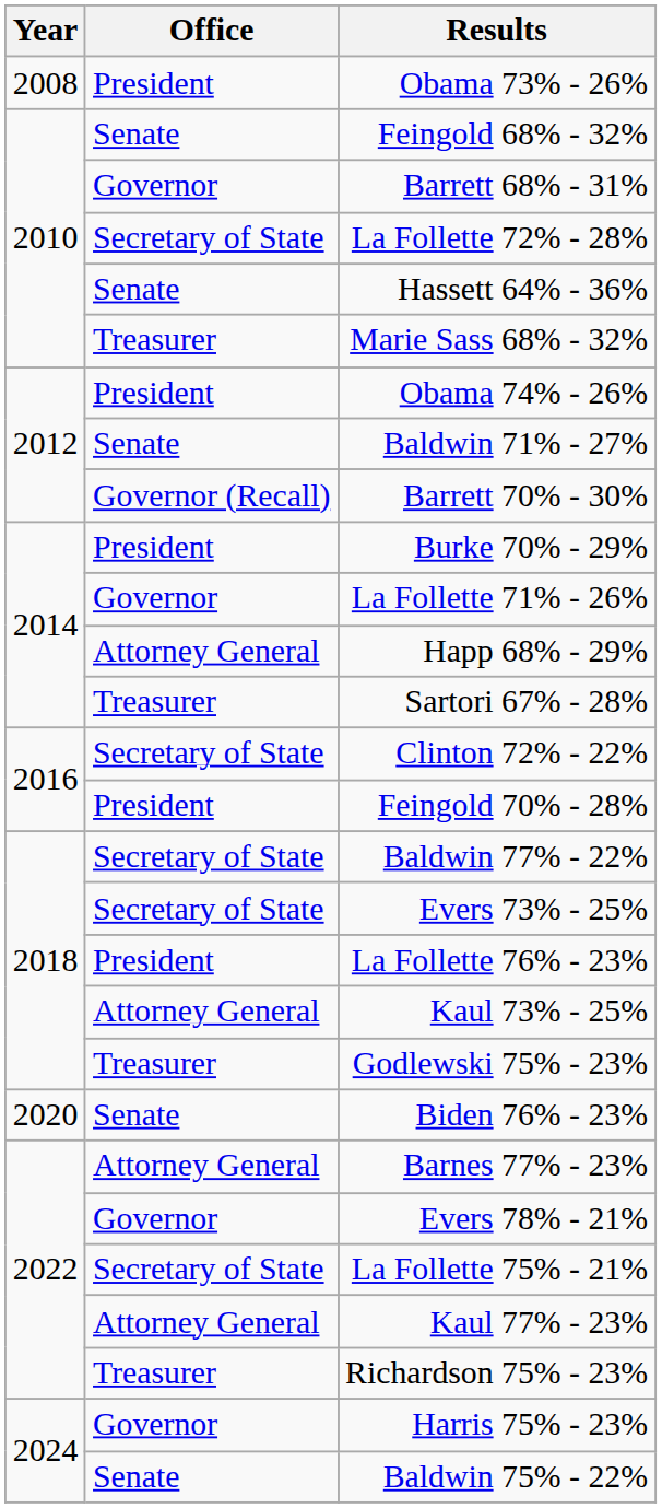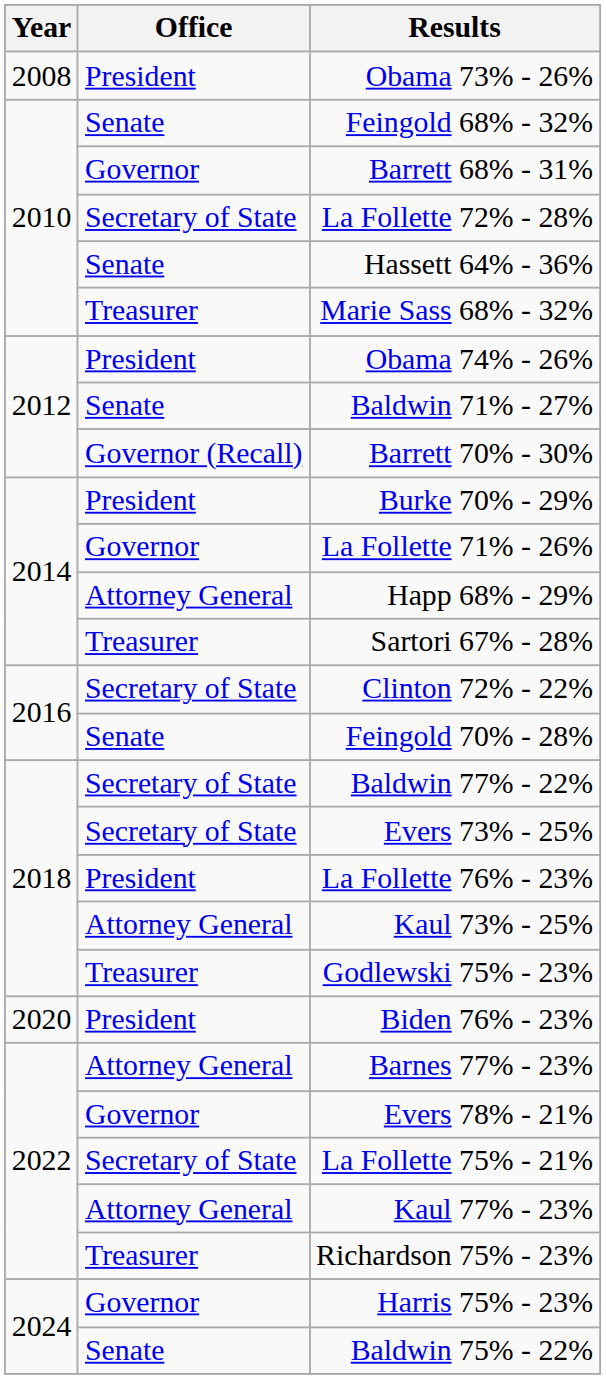Feingold 70% - 28% | Office: President -> Senate
Biden 76% - 23% | Office: Senate -> President
